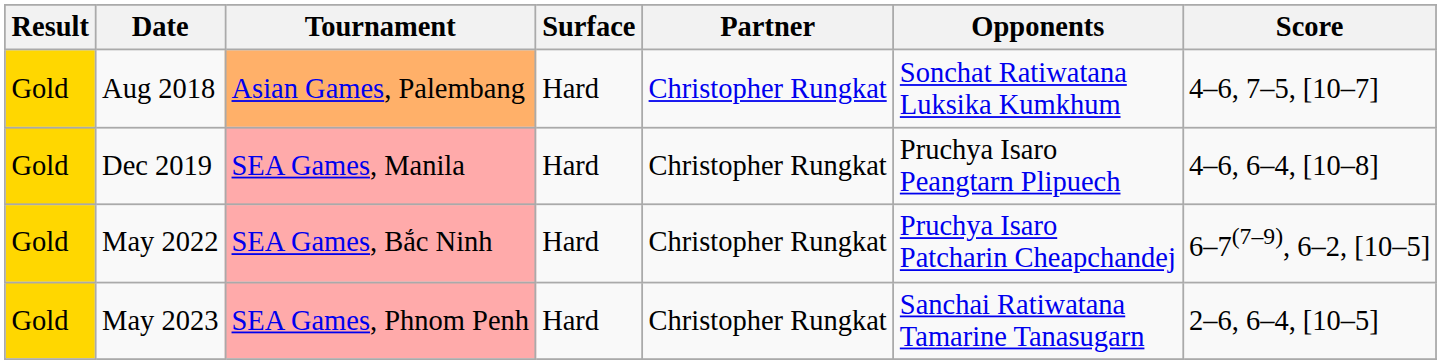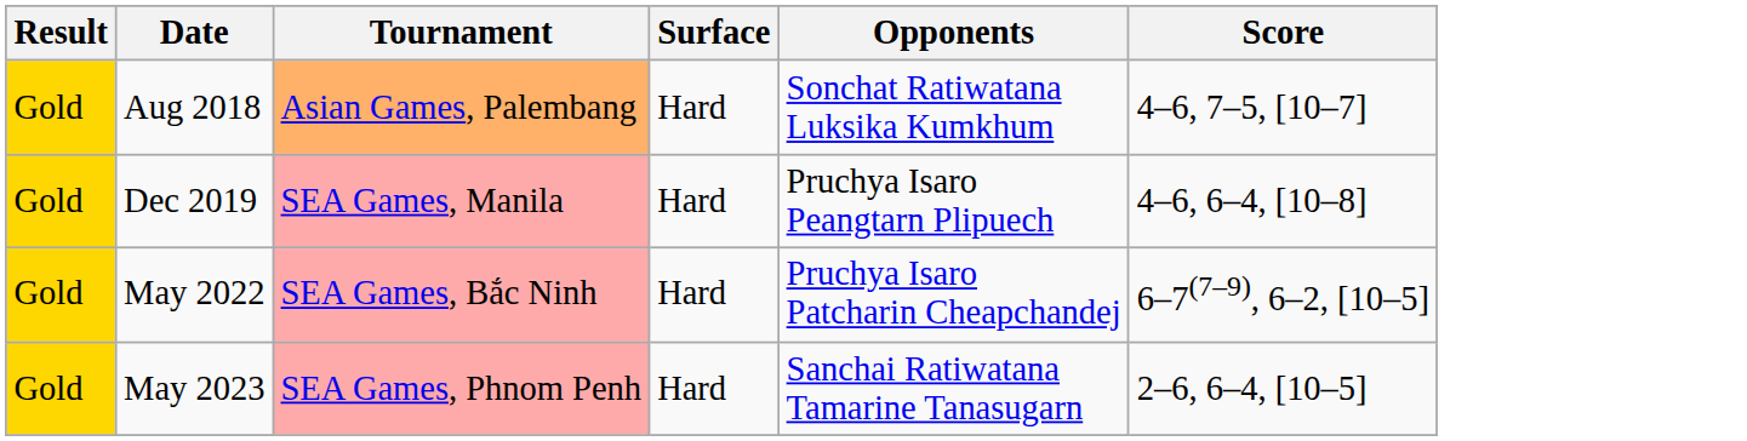- column: Partner | Christopher Rungkat | Christopher Rungkat | Christopher Rungkat | Christopher Rungkat
